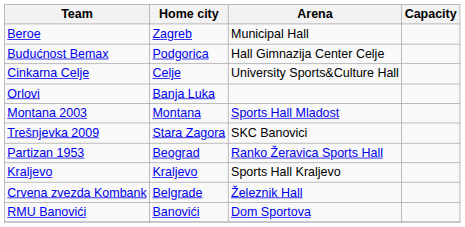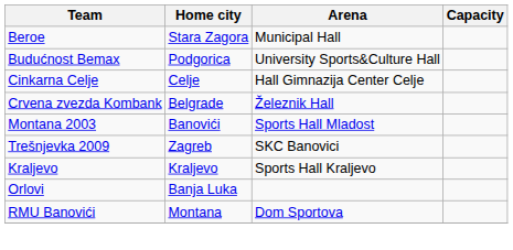Beroe | Home city: Zagreb -> Stara Zagora
Budućnost Bemax | Arena: Hall Gimnazija Center Celje -> University Sports&Culture Hall
Cinkarna Celje | Arena: University Sports&Culture Hall -> Hall Gimnazija Center Celje
rows swapped: Crvena zvezda Kombank <-> Orlovi
Montana 2003 | Home city: Montana -> Banovići
Trešnjevka 2009 | Home city: Stara Zagora -> Zagreb
- row: Partizan 1953 | Beograd | Ranko Žeravica Sports Hall
RMU Banovići | Home city: Banovići -> Montana
